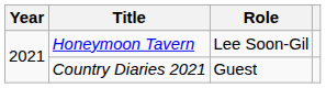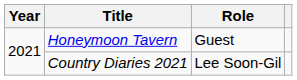Honeymoon Tavern | Role: Lee Soon-Gil -> Guest
Country Diaries 2021 | Role: Guest -> Lee Soon-Gil
